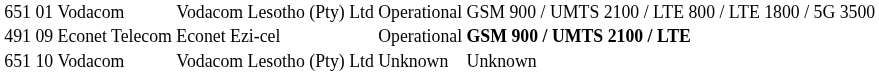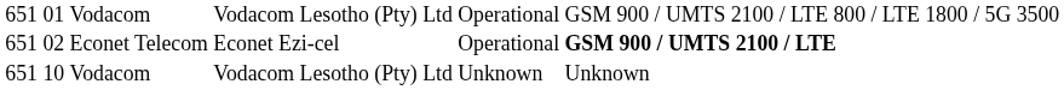Econet Telecom | column 1: 491 -> 651
Econet Telecom | column 2: 09 -> 02
